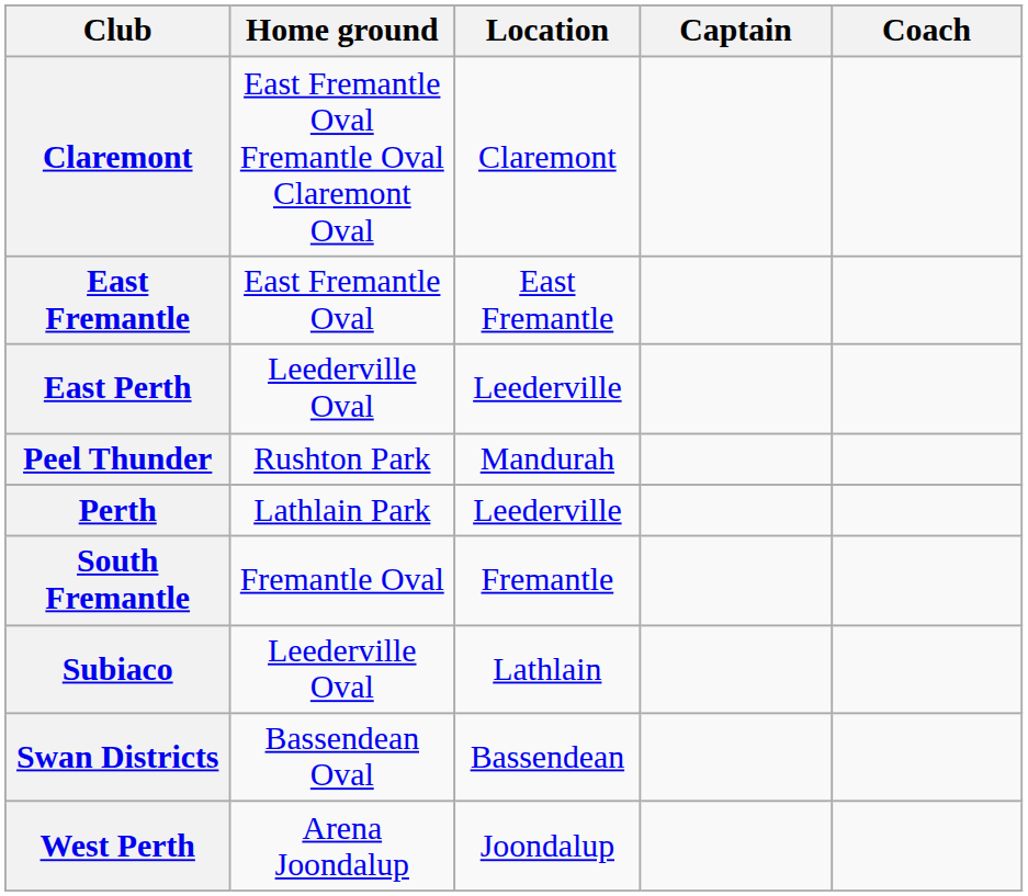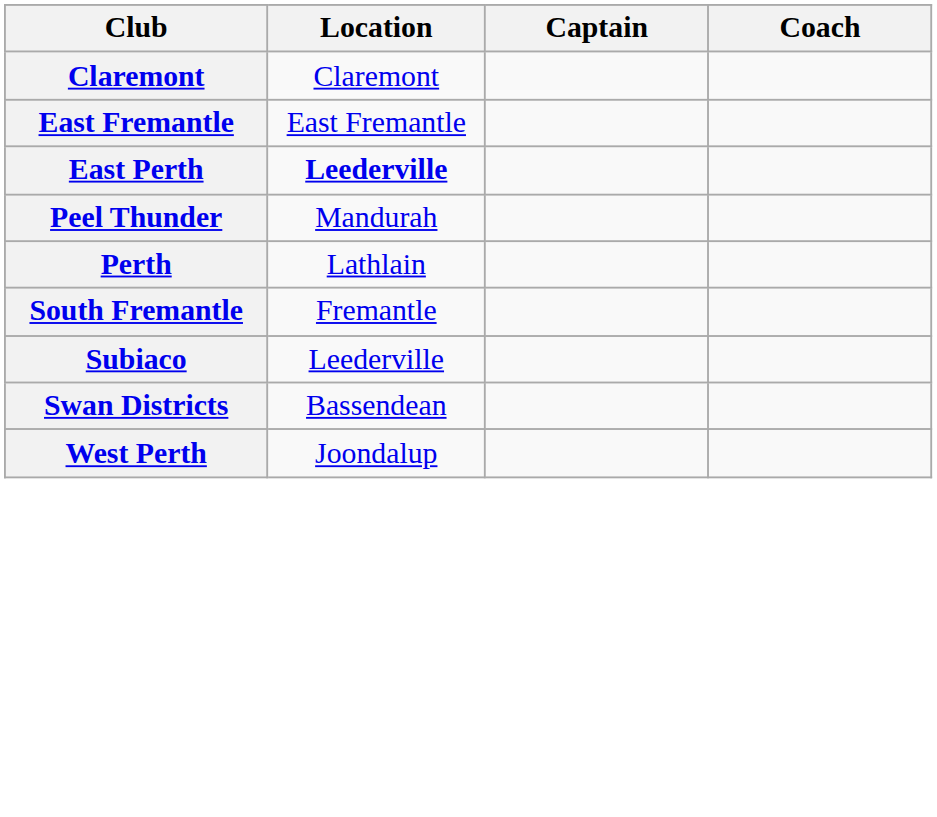- column: Home ground | East Fremantle Oval Fremantle Oval Claremont Oval | East Fremantle Oval | Leederville Oval | Rushton Park | Lathlain Park | Fremantle Oval | Leederville Oval | Bassendean Oval | Arena Joondalup
East Perth | Location: normal -> bold
Perth | Location: Leederville -> Lathlain
Subiaco | Location: Lathlain -> Leederville
